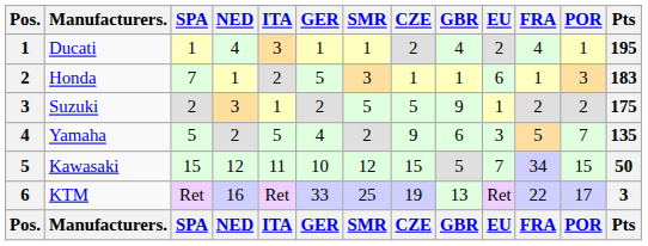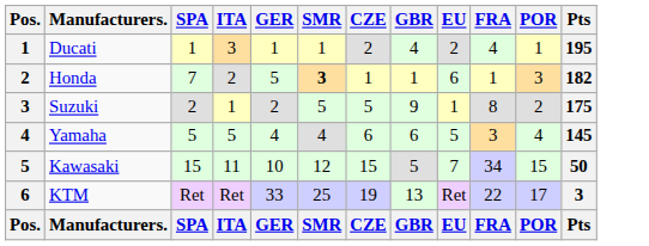- column: NED | 4 | 1 | 3 | 2 | 12 | 16 | NED
Honda | SMR: normal -> bold
Honda | Pts: 183 -> 182
Suzuki | FRA: 2 -> 8
Yamaha | SMR: 2 -> 4
Yamaha | CZE: 9 -> 6
Yamaha | EU: 3 -> 5
Yamaha | FRA: 5 -> 3
Yamaha | POR: 7 -> 4
Yamaha | Pts: 135 -> 145
